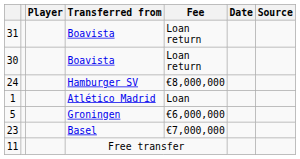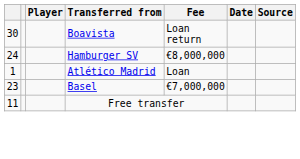- row: 31 | Boavista | Loan return
- row: 5 | Groningen | €6,000,000
